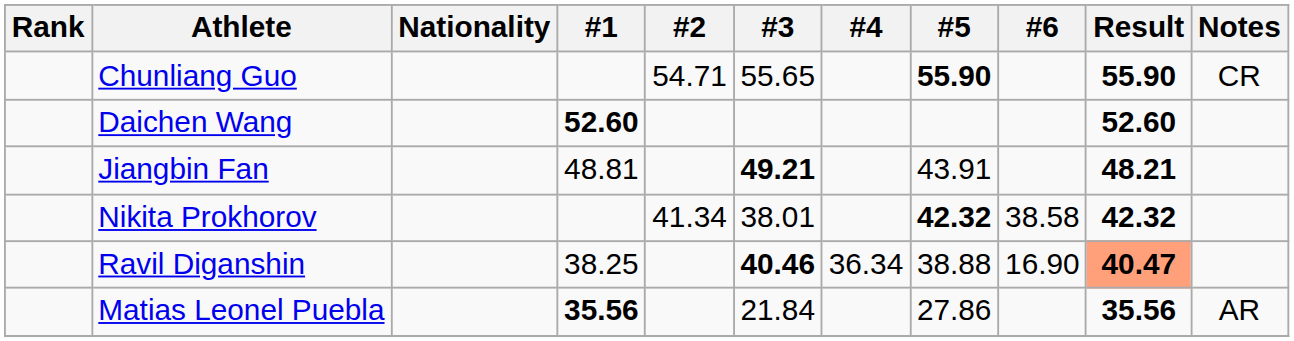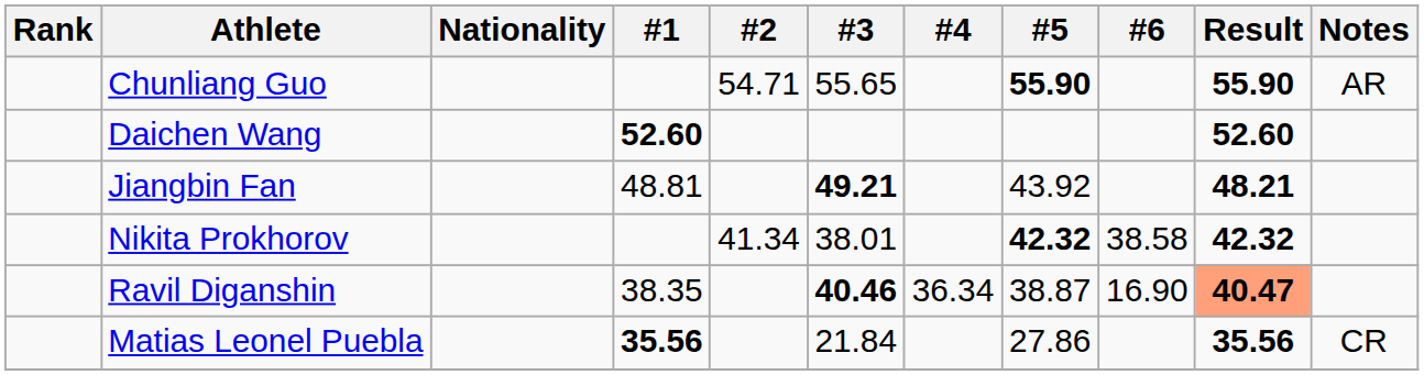Chunliang Guo | Notes: CR -> AR
Jiangbin Fan | #5: 43.91 -> 43.92
Ravil Diganshin | #1: 38.25 -> 38.35
Ravil Diganshin | #5: 38.88 -> 38.87
Matias Leonel Puebla | Notes: AR -> CR
